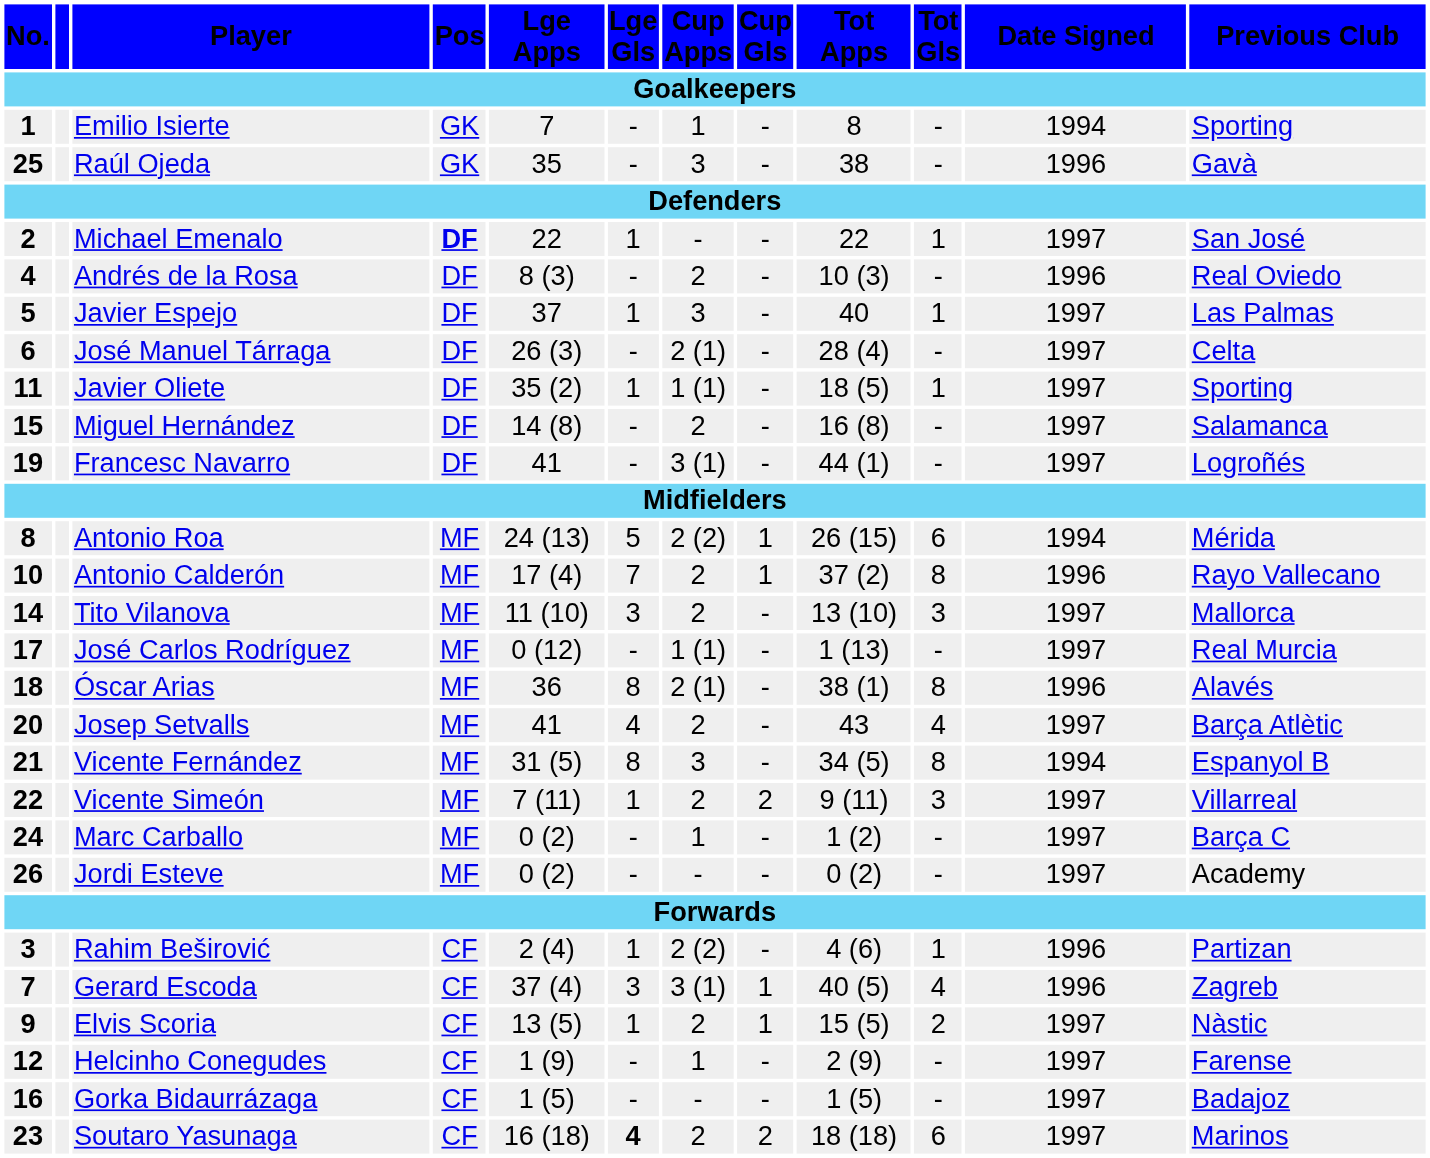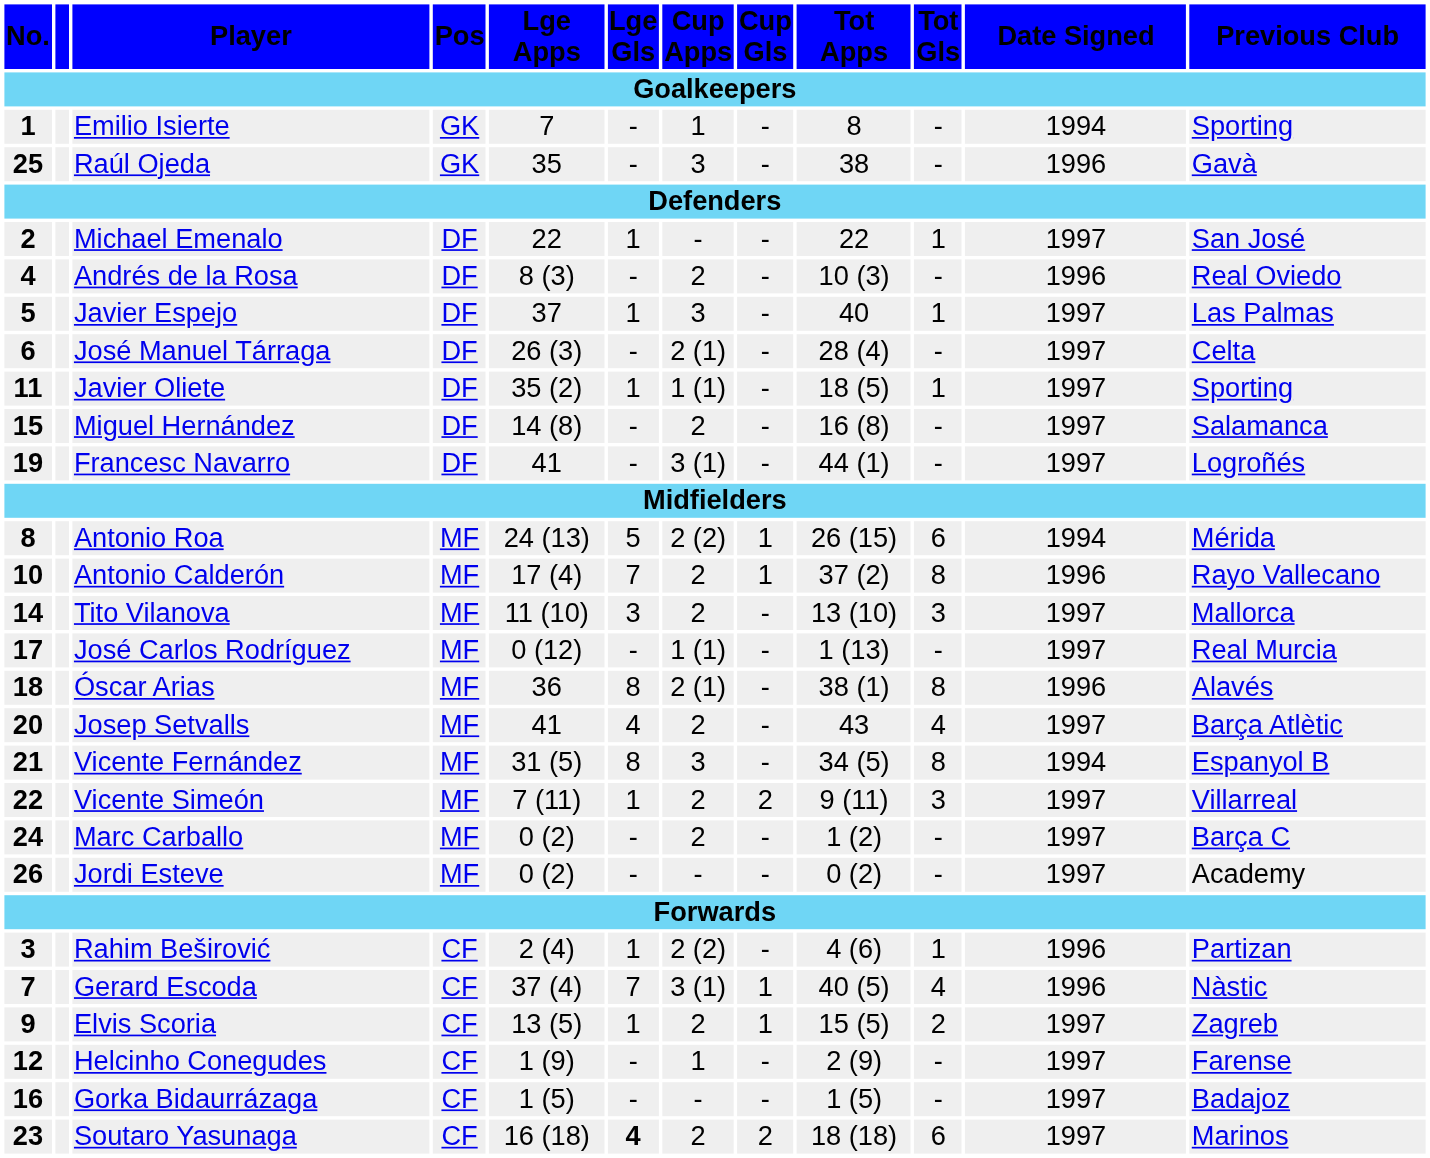Michael Emenalo | Pos: bold -> normal
Marc Carballo | Cup Apps: 1 -> 2
Gerard Escoda | Lge Gls: 3 -> 7
Gerard Escoda | Previous Club: Zagreb -> Nàstic
Elvis Scoria | Previous Club: Nàstic -> Zagreb
